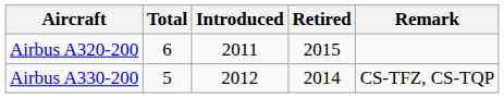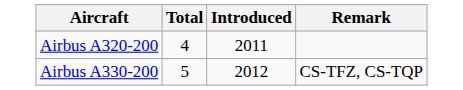- column: Retired | 2015 | 2014
Airbus A320-200 | Total: 6 -> 4
